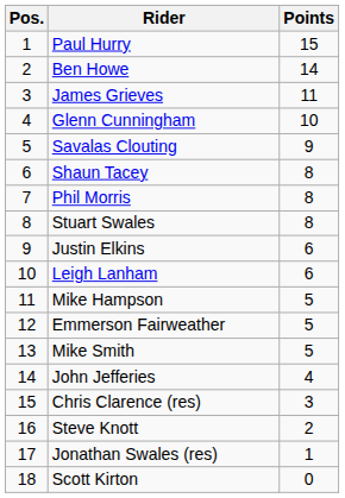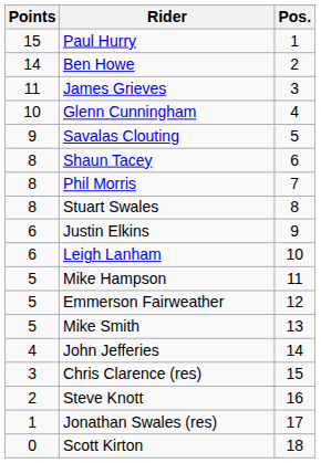columns swapped: Pos. <-> Points
